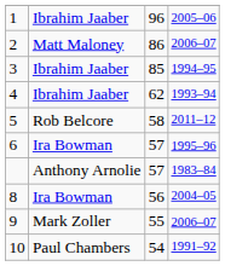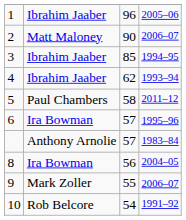2 | column 3: 86 -> 90
5 | column 2: Rob Belcore -> Paul Chambers
10 | column 2: Paul Chambers -> Rob Belcore
